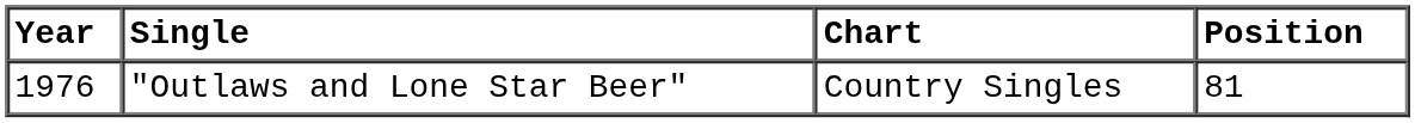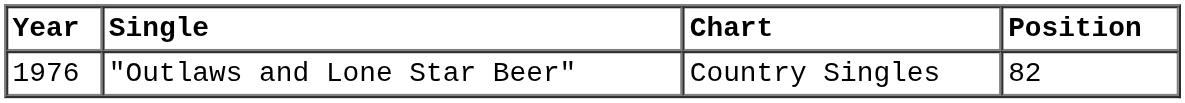"Outlaws and Lone Star Beer" | Position: 81 -> 82
